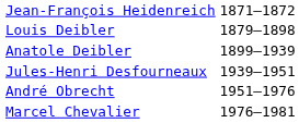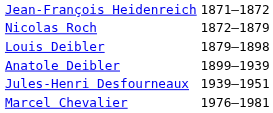+ row: Nicolas Roch | 1872–1879
- row: André Obrecht | 1951–1976
